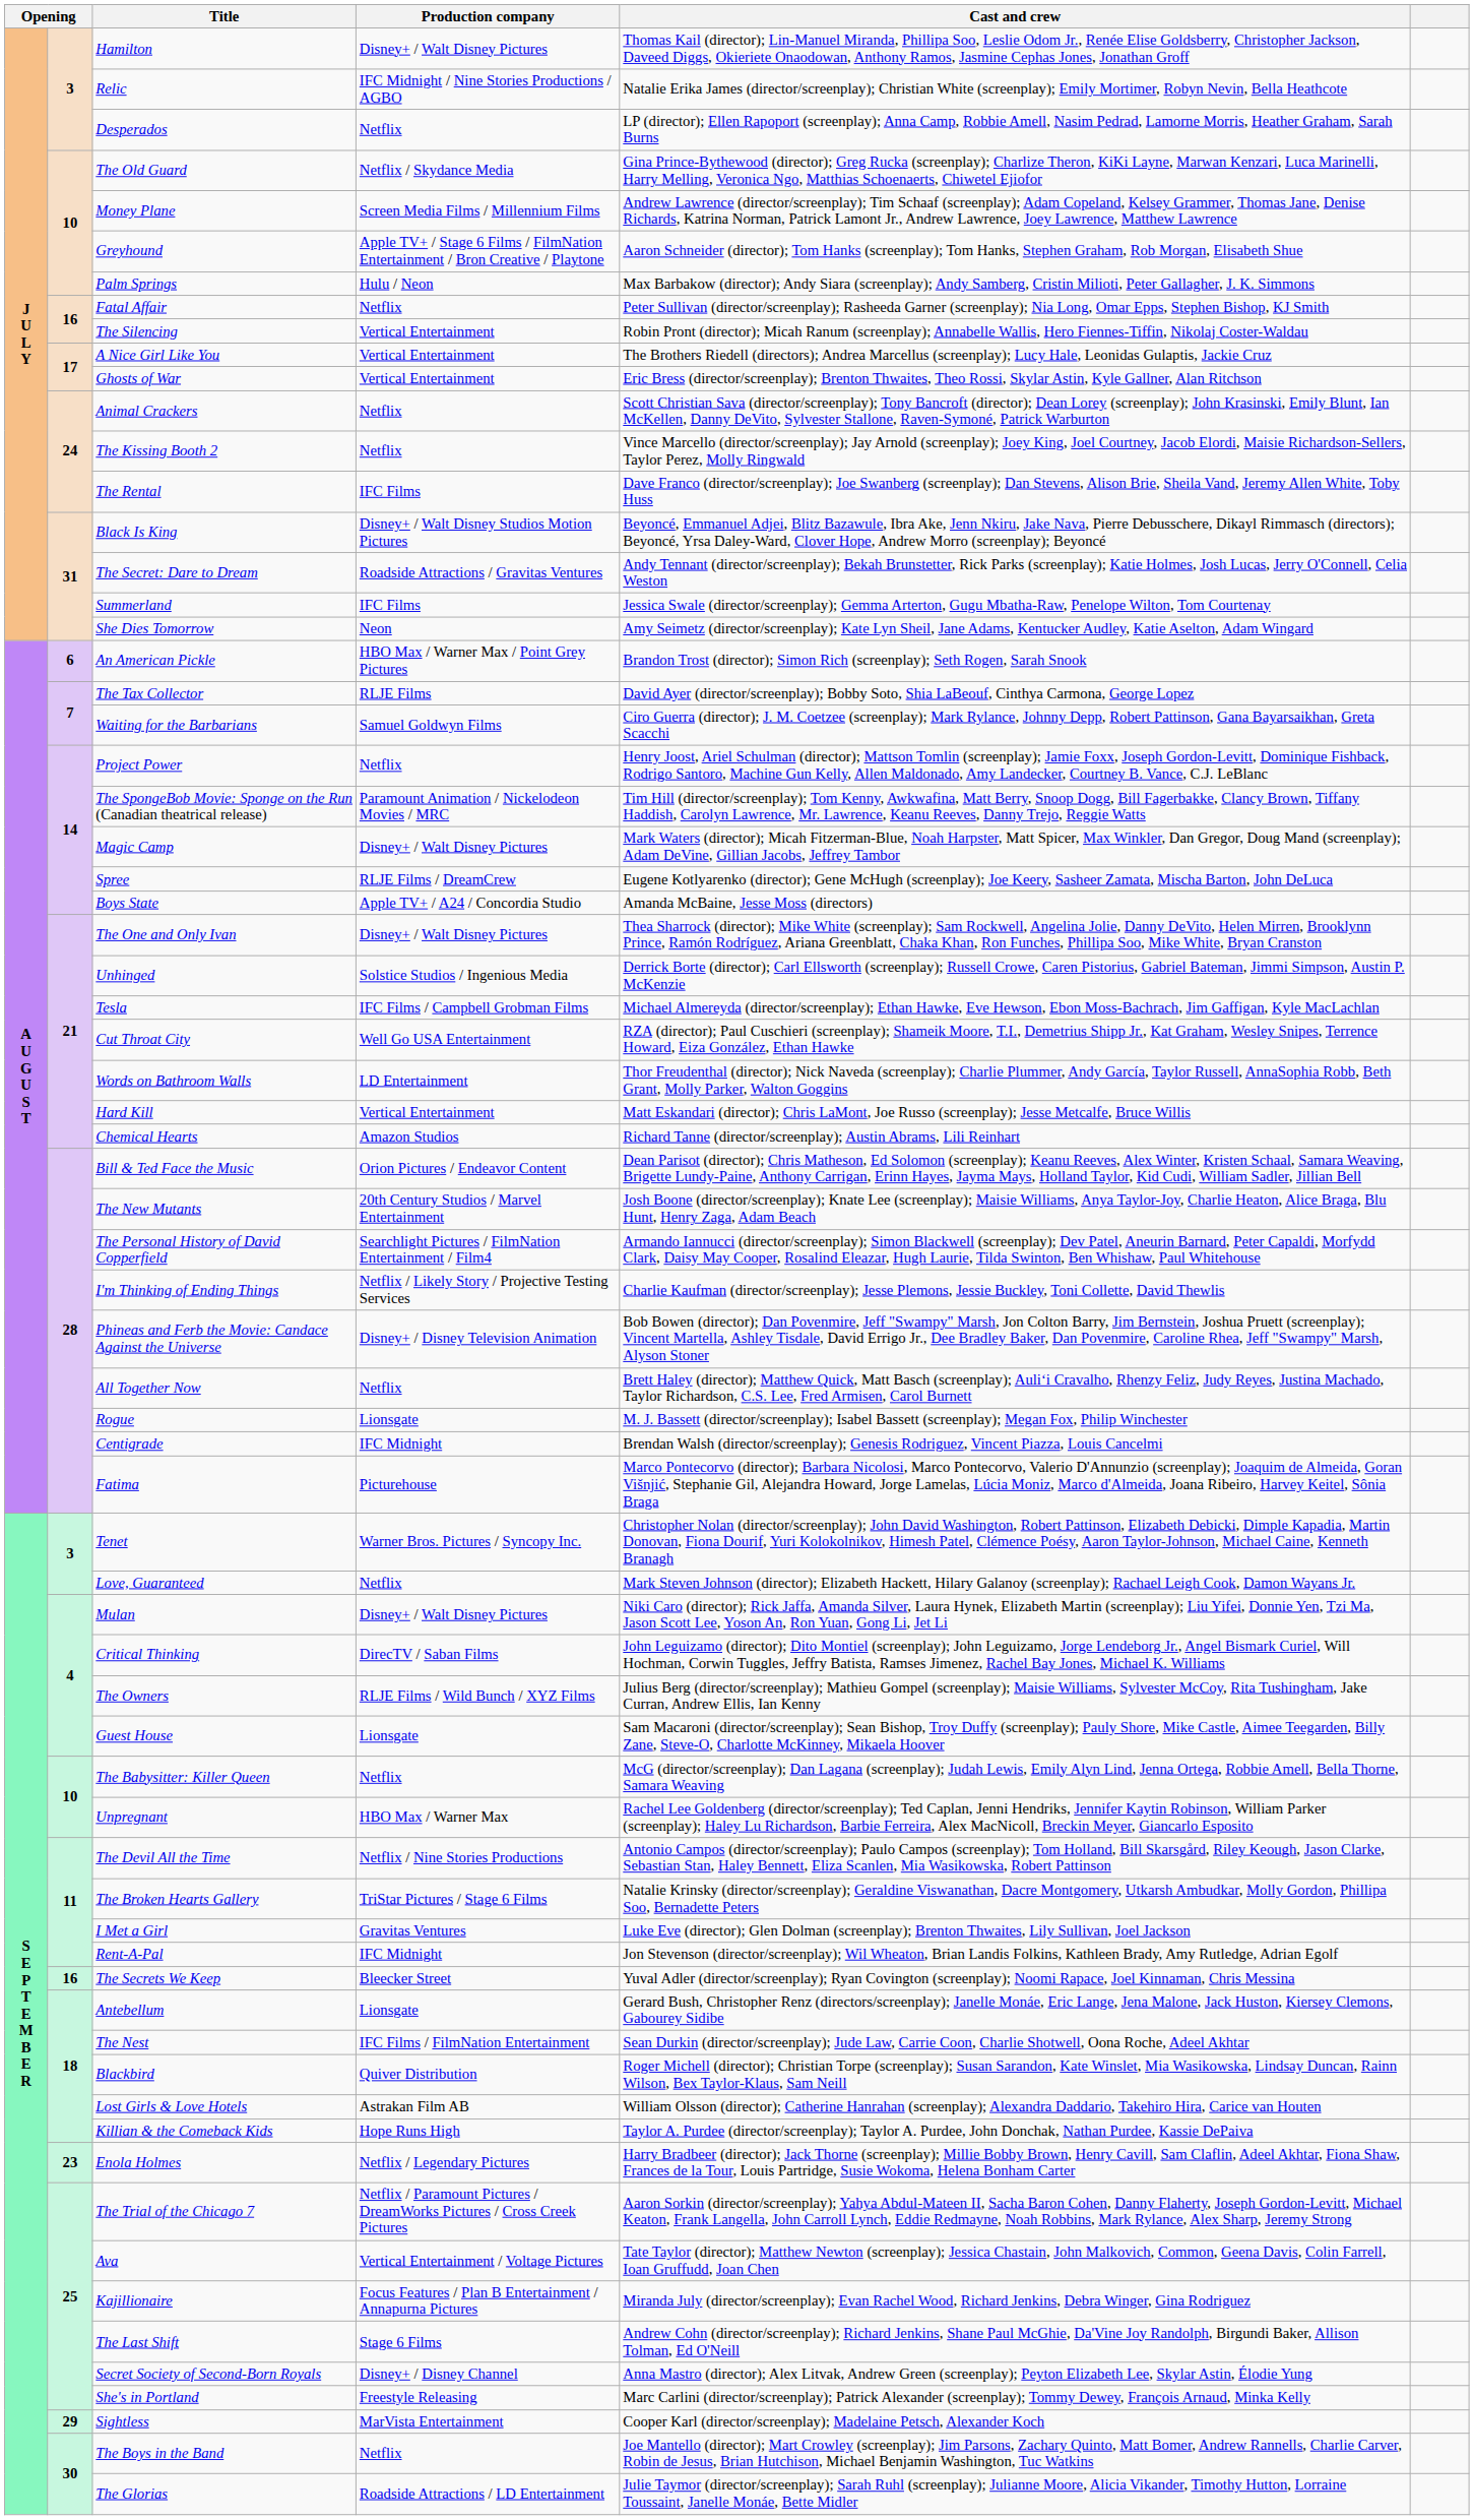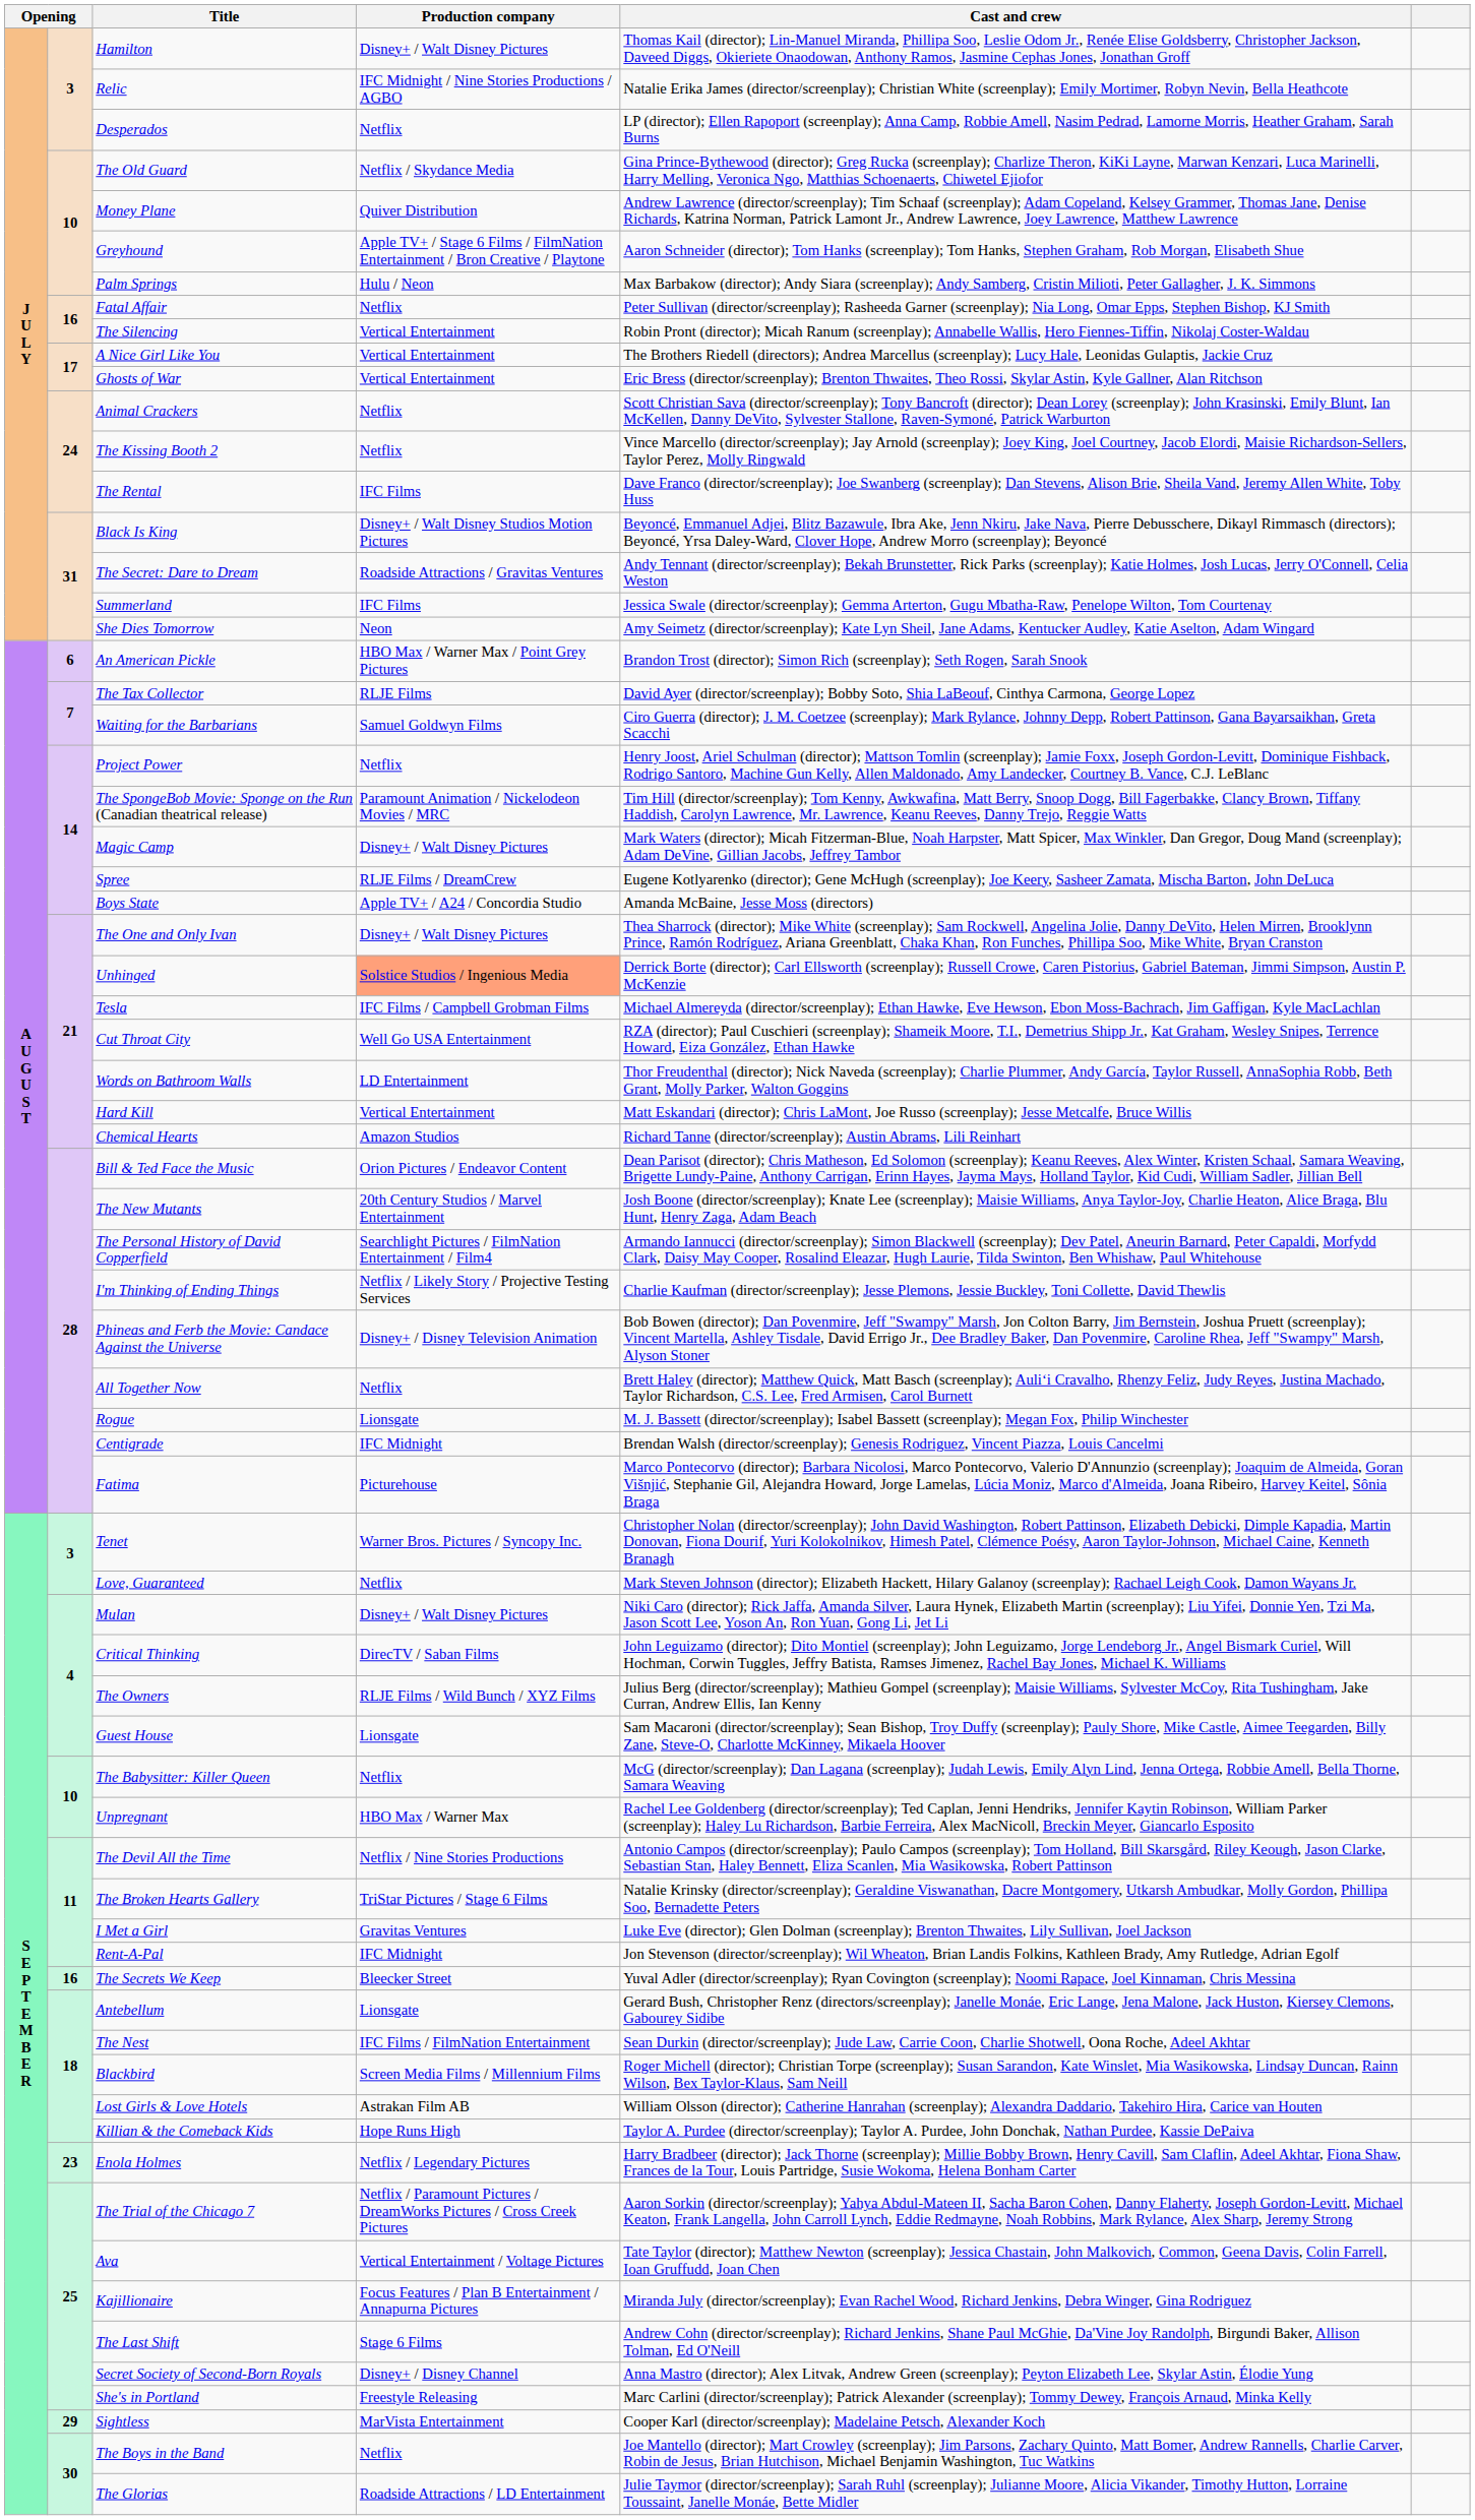Money Plane | Production company: Screen Media Films / Millennium Films -> Quiver Distribution
Unhinged | Production company: no background -> lightsalmon background
Blackbird | Production company: Quiver Distribution -> Screen Media Films / Millennium Films
